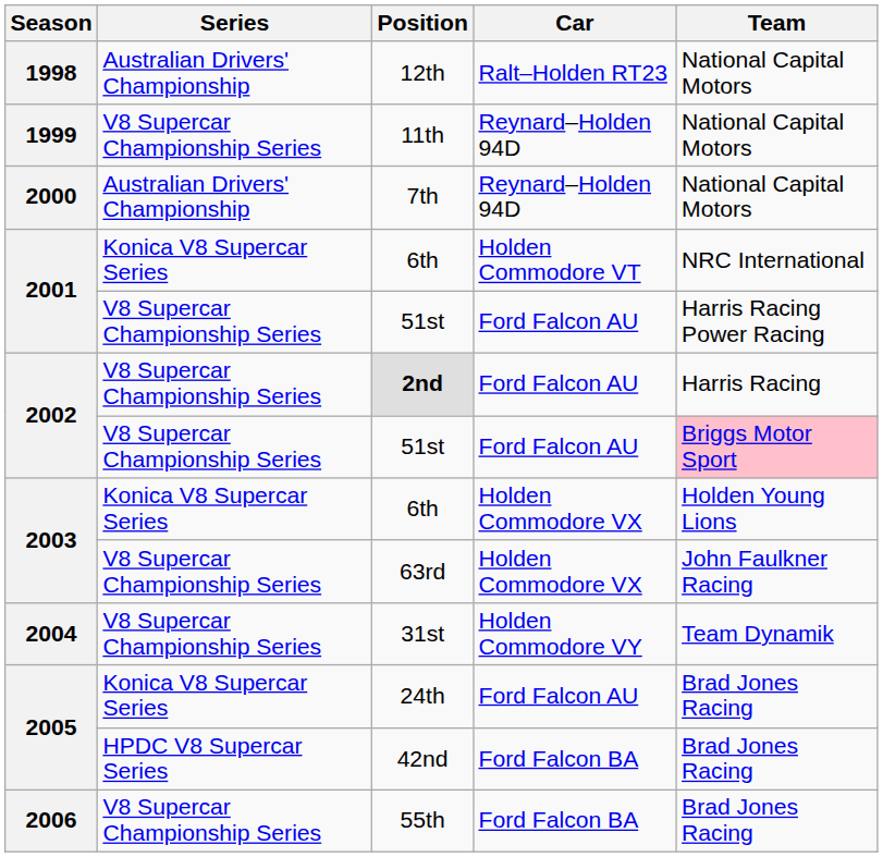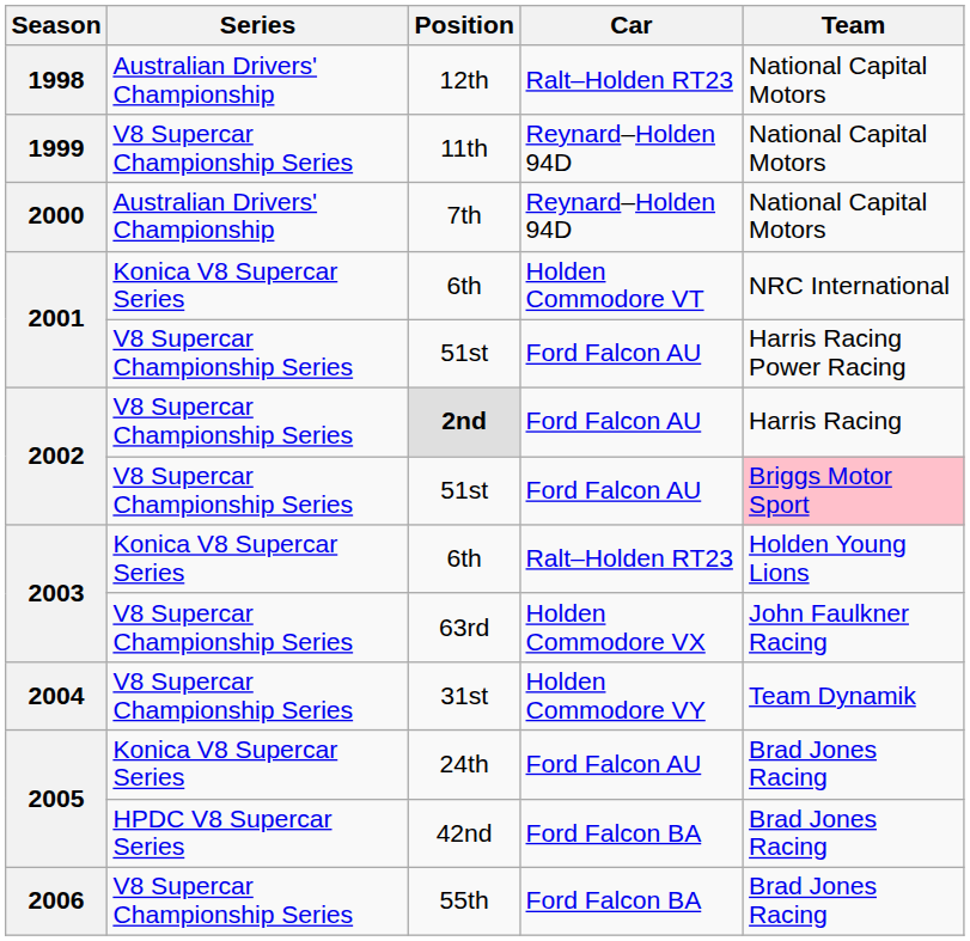2003 / 6th | Car: Holden Commodore VX -> Ralt–Holden RT23
